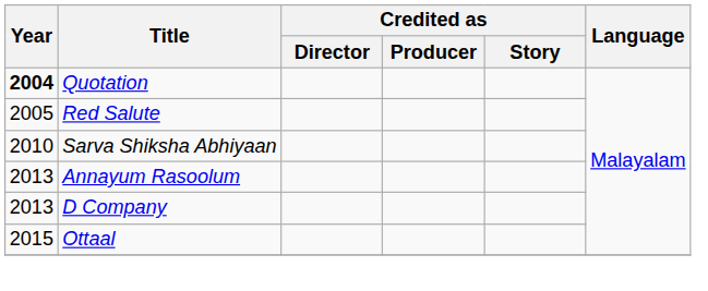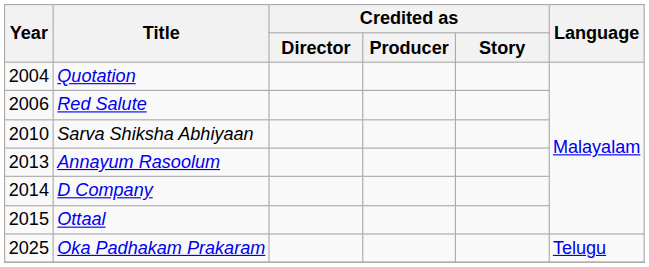Quotation | Year: bold -> normal
Red Salute | Year: 2005 -> 2006
D Company | Year: 2013 -> 2014
+ row: 2025 | Oka Padhakam Prakaram | Telugu
